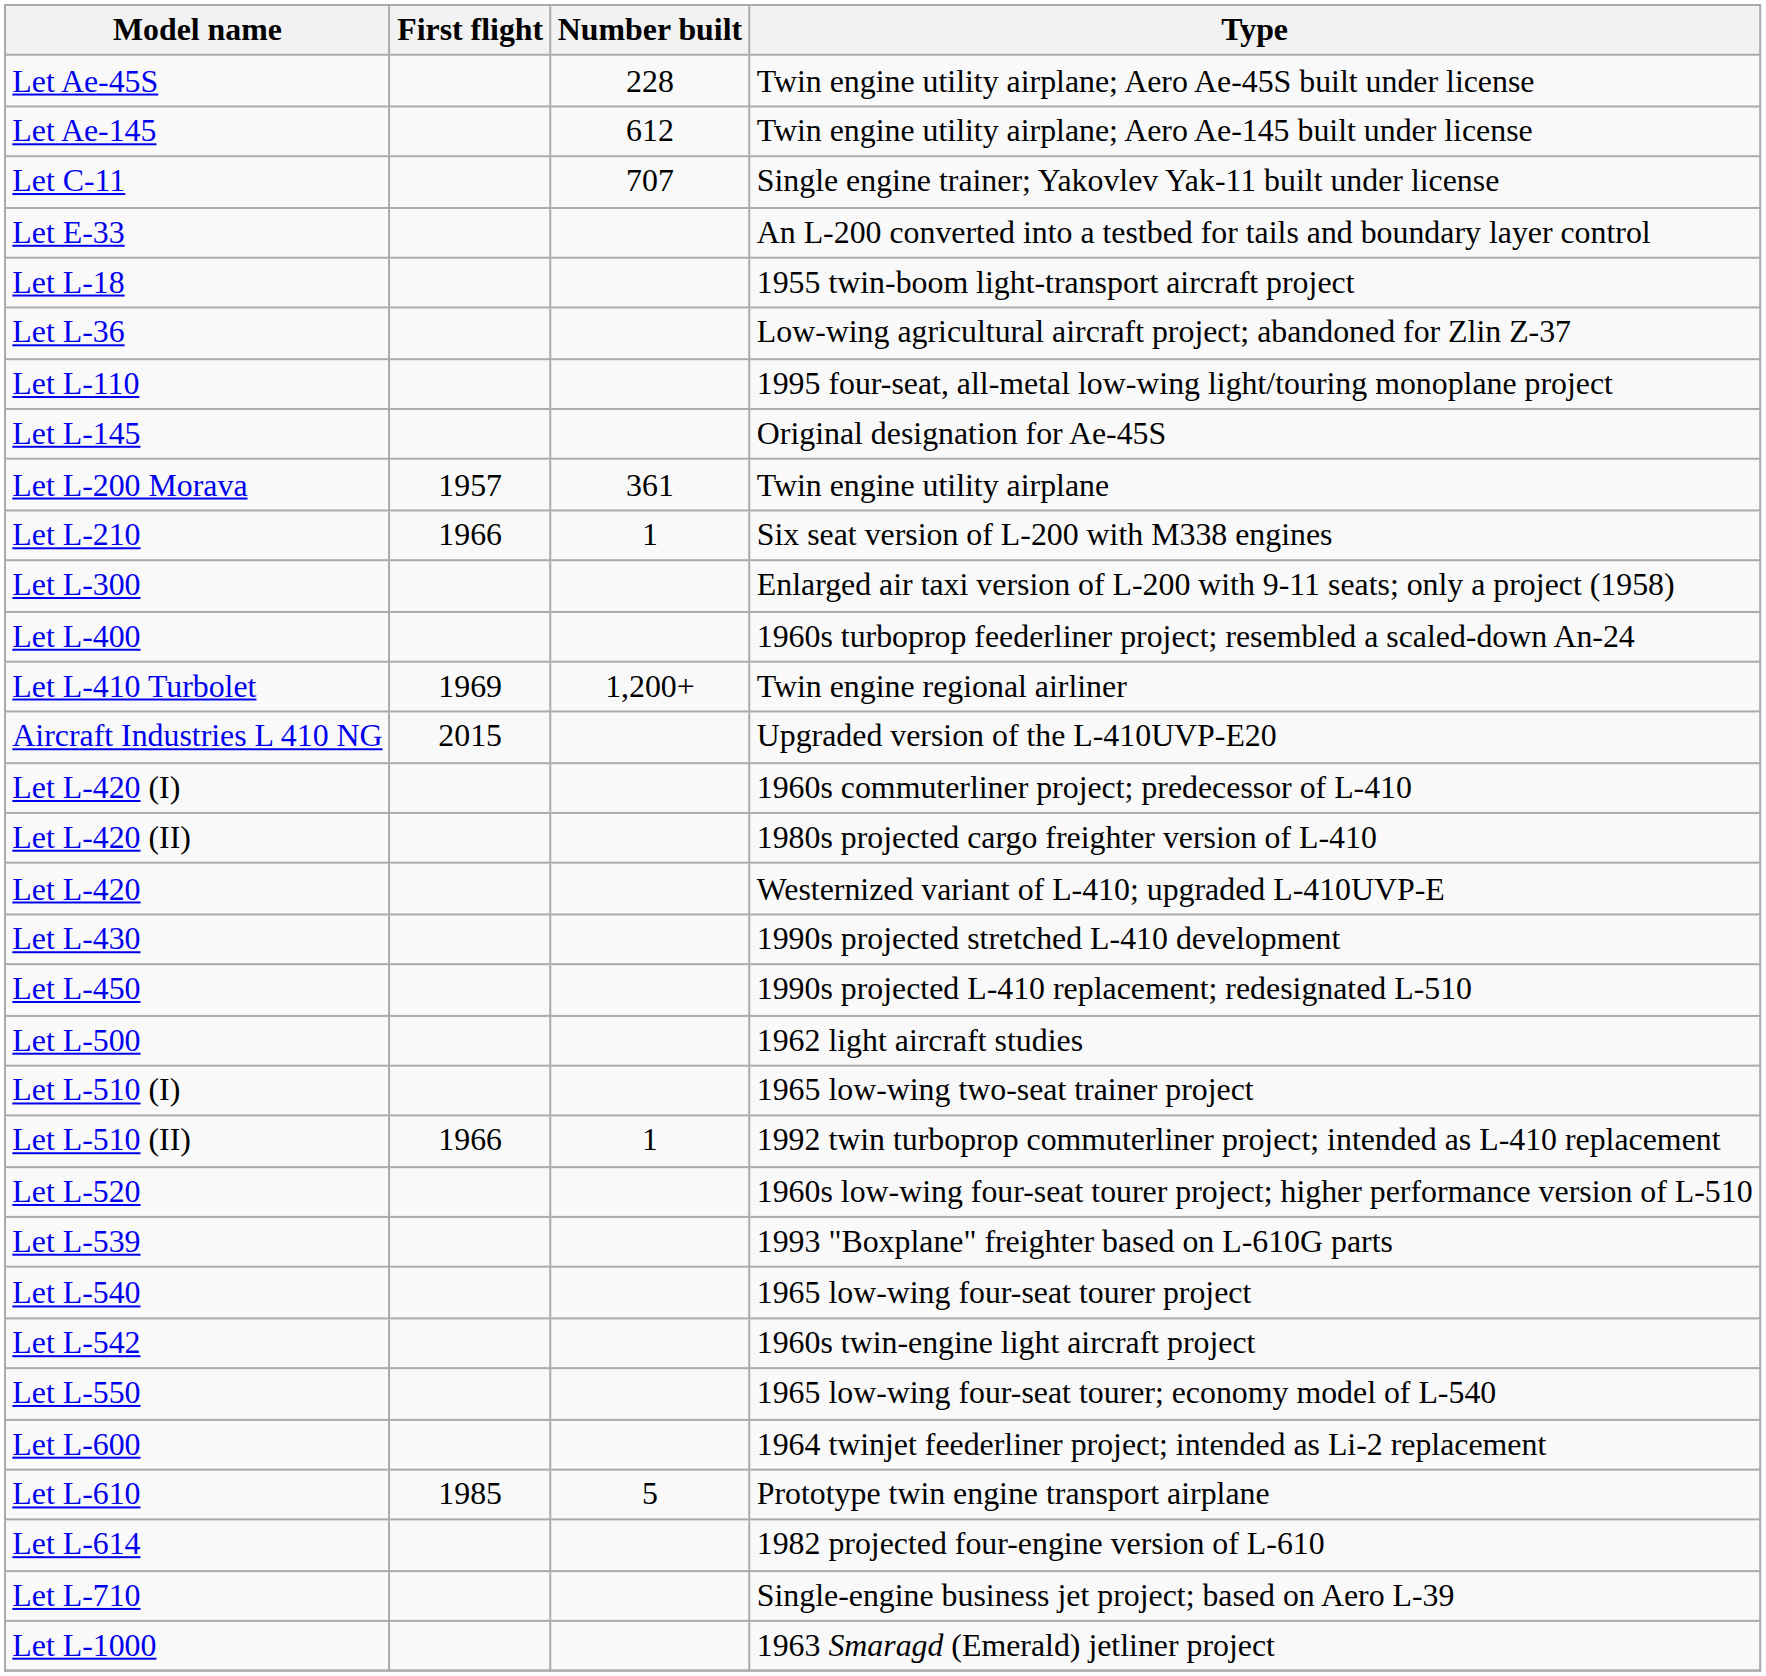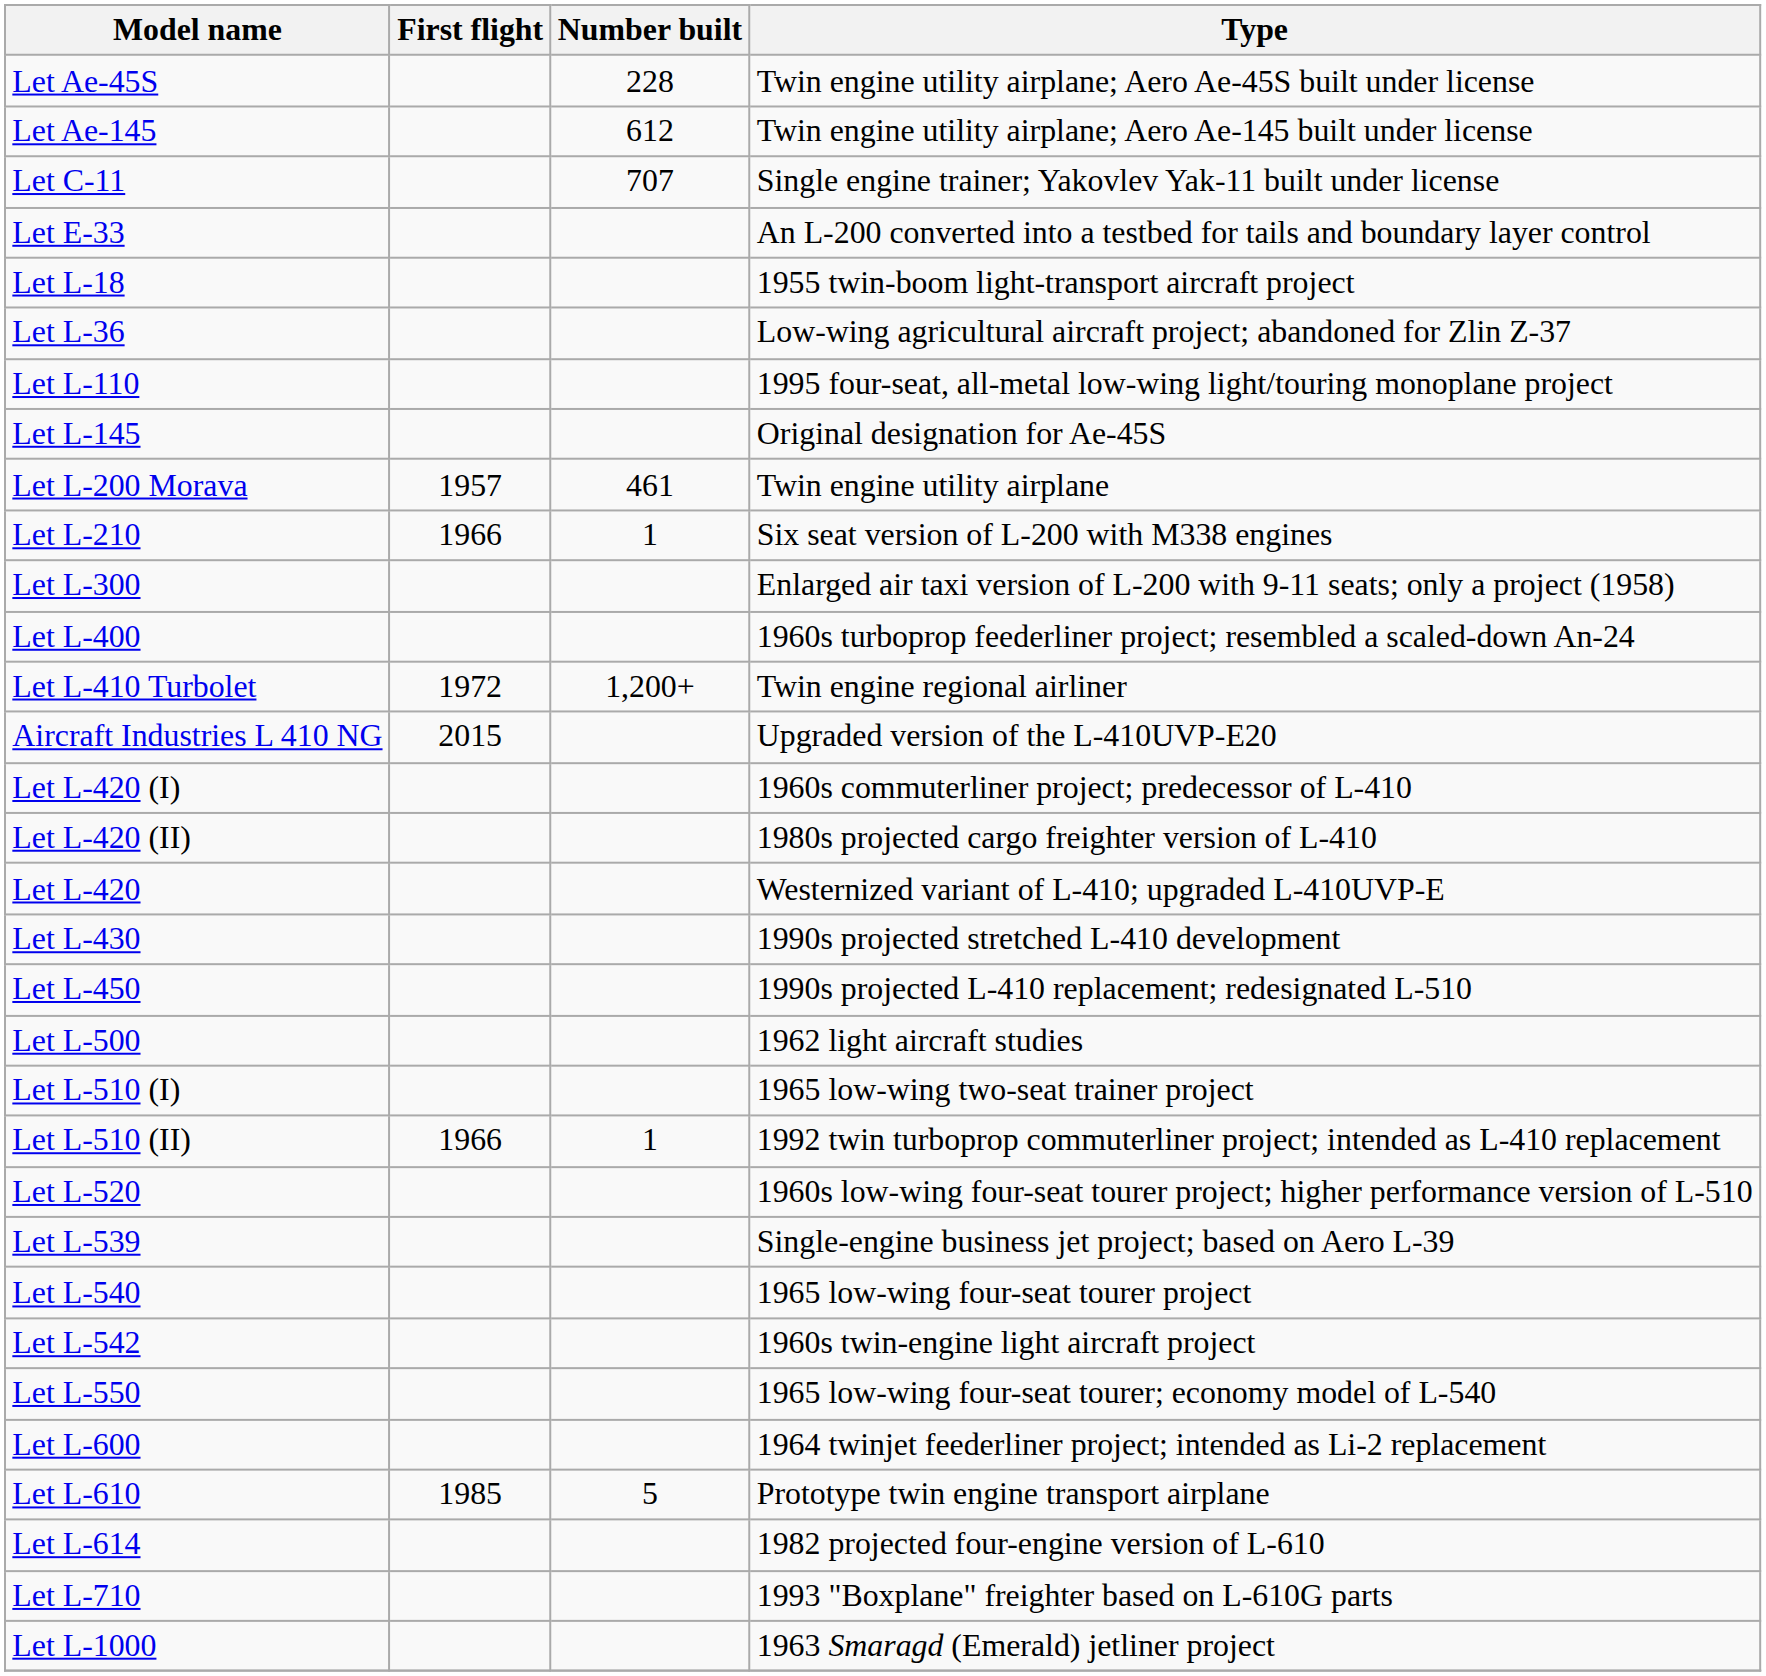Let L-200 Morava | Number built: 361 -> 461
Let L-410 Turbolet | First flight: 1969 -> 1972
Let L-539 | Type: 1993 "Boxplane" freighter based on L-610G parts -> Single-engine business jet project; based on Aero L-39
Let L-710 | Type: Single-engine business jet project; based on Aero L-39 -> 1993 "Boxplane" freighter based on L-610G parts
